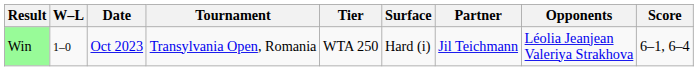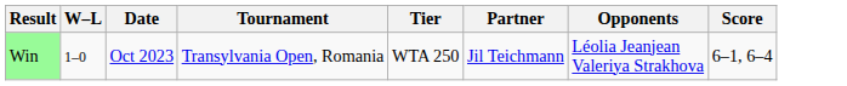- column: Surface | Hard (i)
